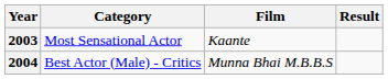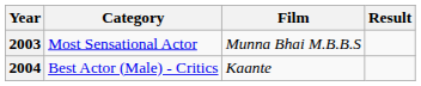2003 | Film: Kaante -> Munna Bhai M.B.B.S
2004 | Film: Munna Bhai M.B.B.S -> Kaante
